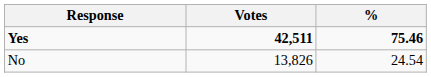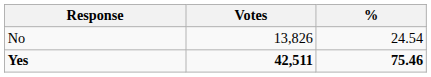rows swapped: Yes <-> No
